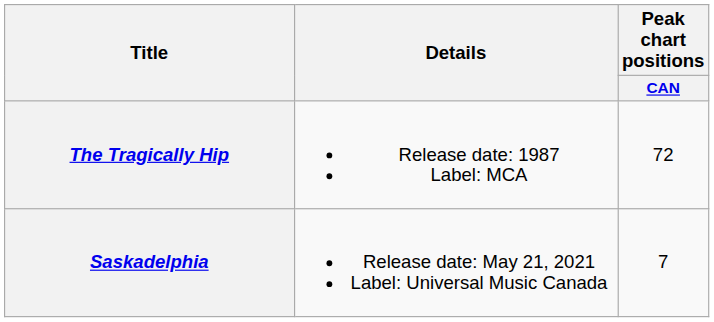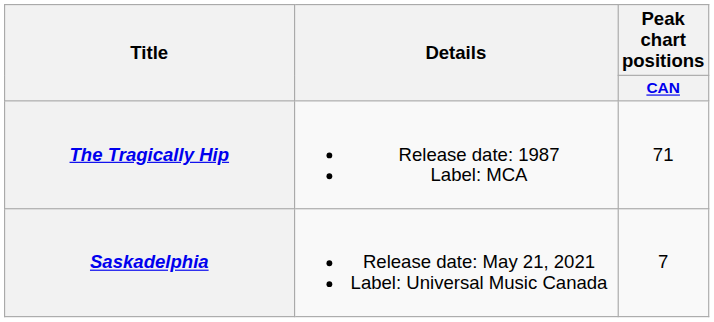The Tragically Hip | Peak chart positions / CAN: 72 -> 71
